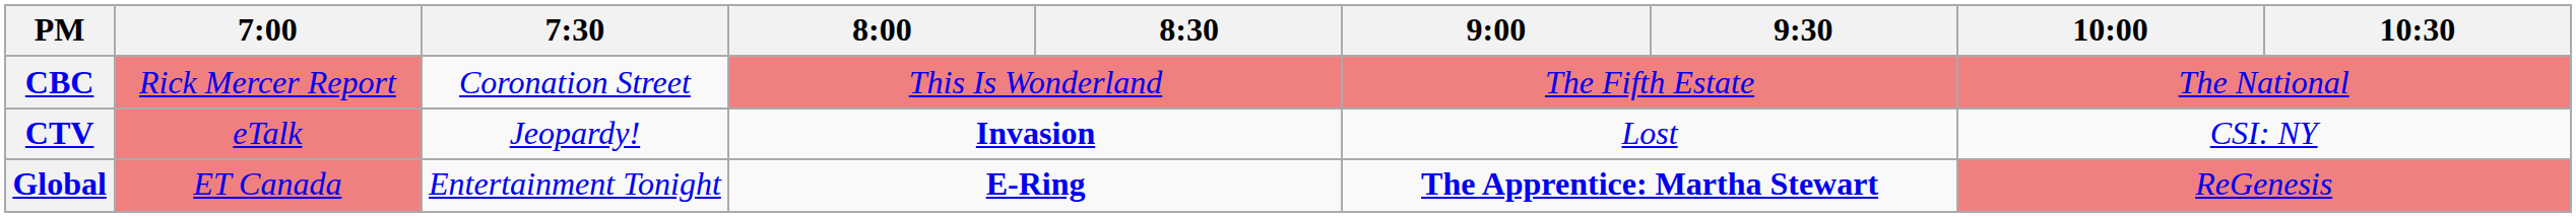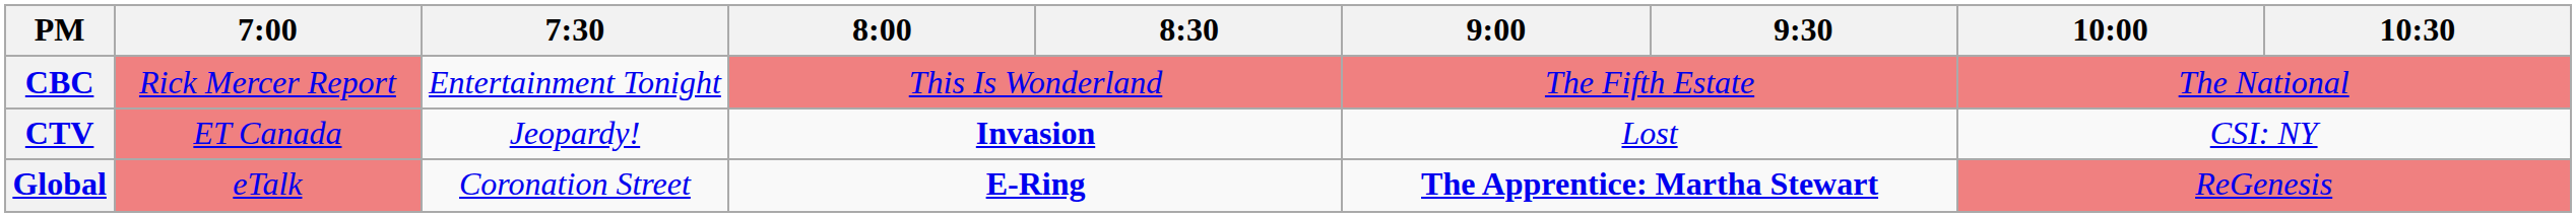CBC | 7:30: Coronation Street -> Entertainment Tonight
CTV | 7:00: eTalk -> ET Canada
Global | 7:00: ET Canada -> eTalk
Global | 7:30: Entertainment Tonight -> Coronation Street
